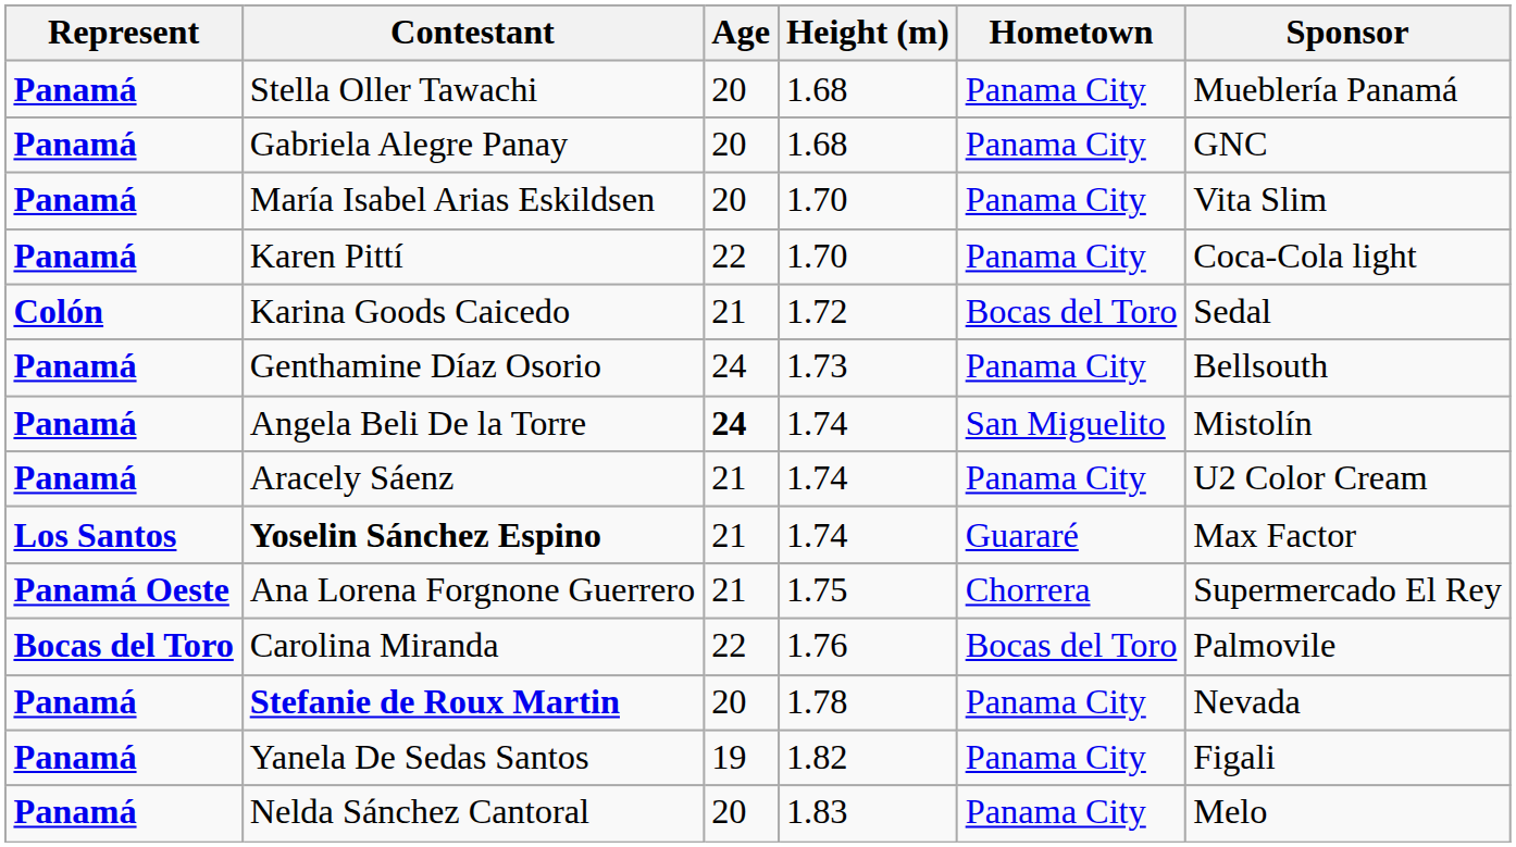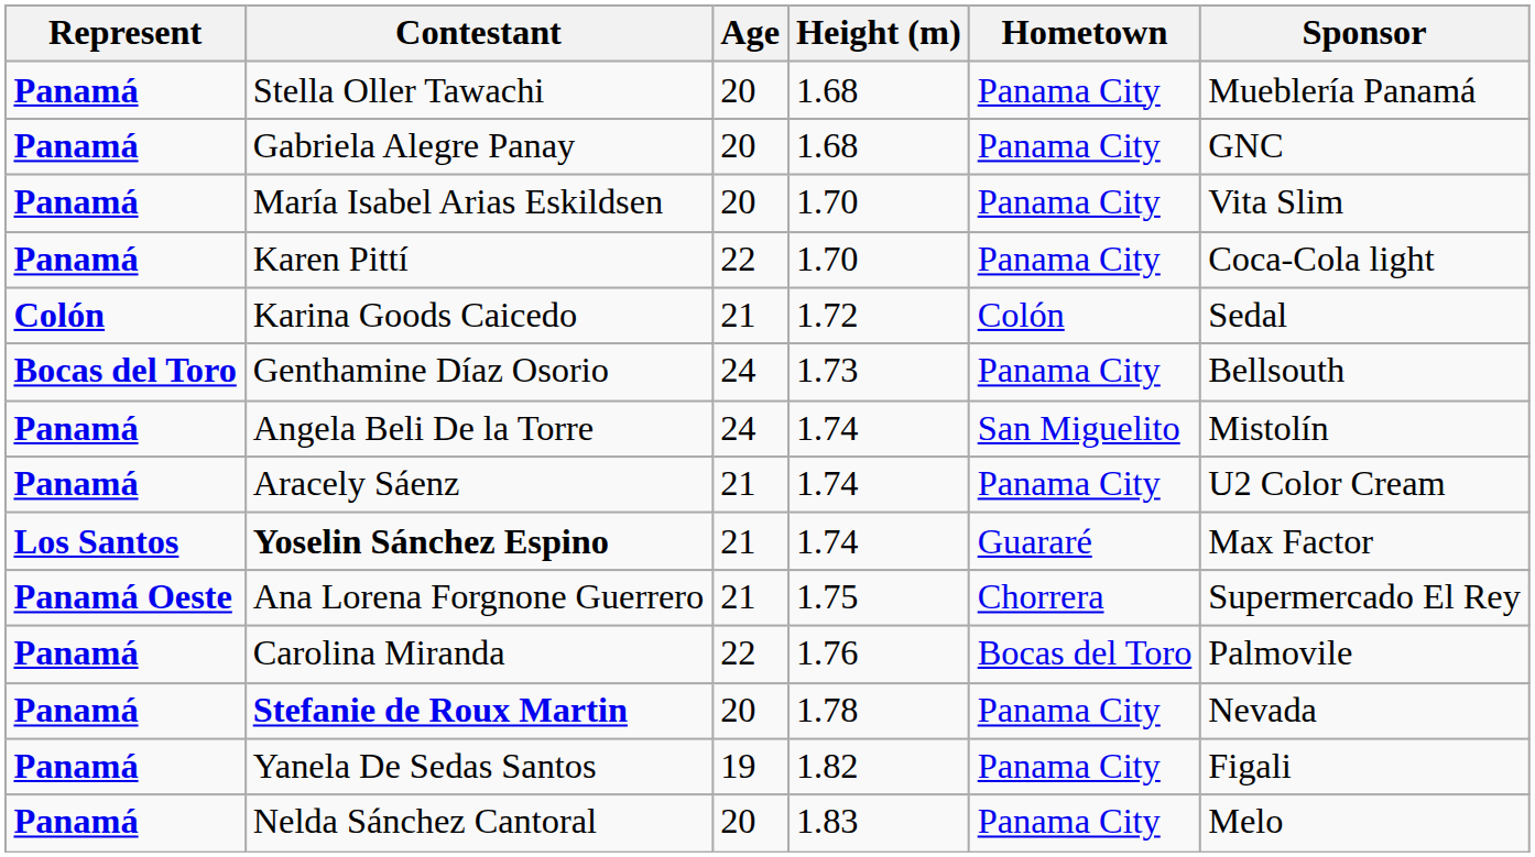Karina Goods Caicedo | Hometown: Bocas del Toro -> Colón
Genthamine Díaz Osorio | Represent: Panamá -> Bocas del Toro
Angela Beli De la Torre | Age: bold -> normal
Carolina Miranda | Represent: Bocas del Toro -> Panamá
